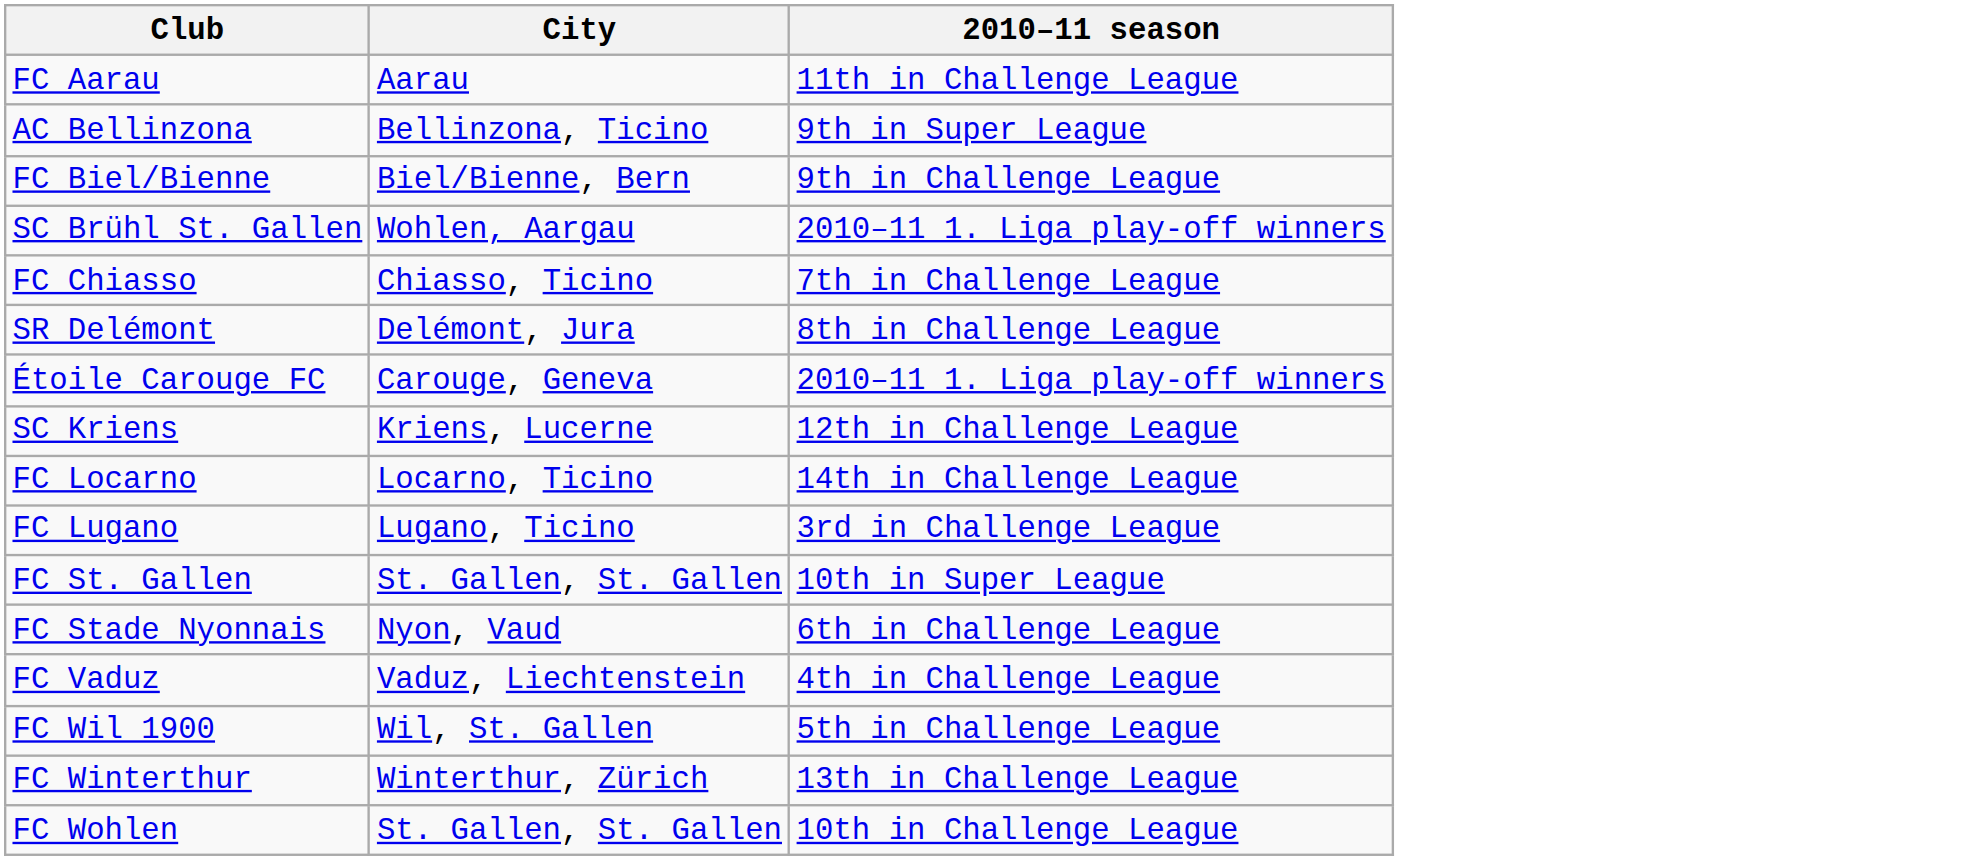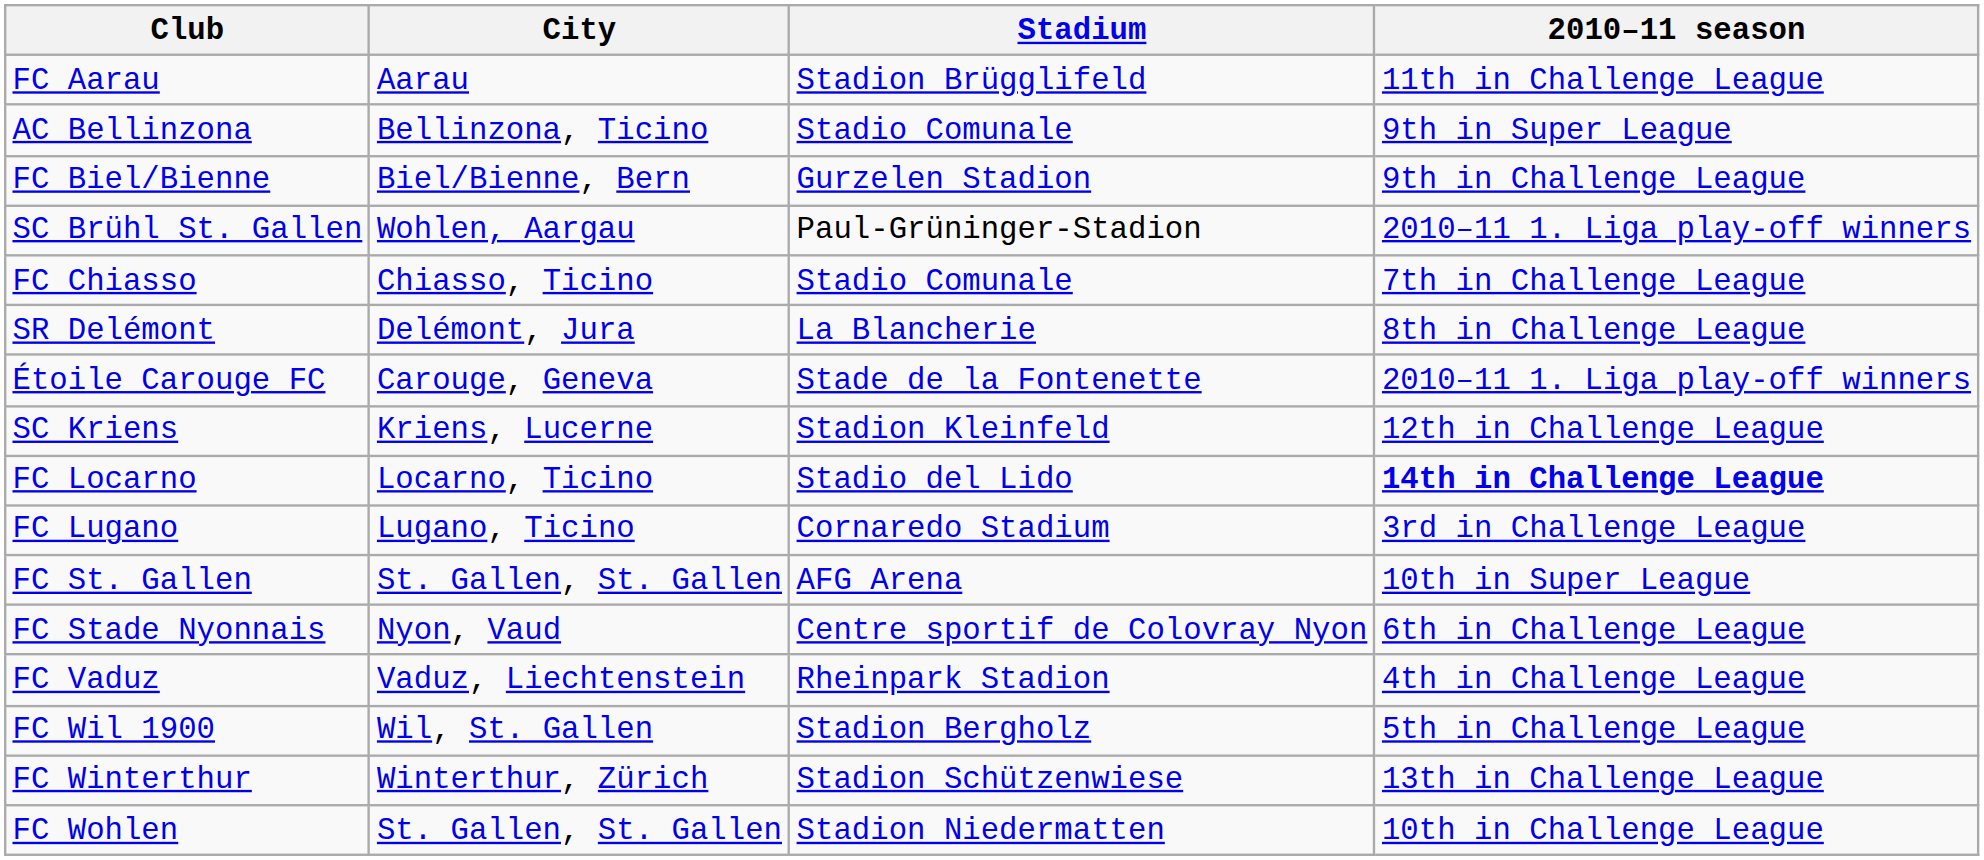+ column: Stadium | Stadion Brügglifeld | Stadio Comunale | Gurzelen Stadion | Paul-Grüninger-Stadion | Stadio Comunale | La Blancherie | Stade de la Fontenette | Stadion Kleinfeld | Stadio del Lido | Cornaredo Stadium | AFG Arena | Centre sportif de Colovray Nyon | Rheinpark Stadion | Stadion Bergholz | Stadion Schützenwiese | Stadion Niedermatten
FC Locarno | 2010–11 season: normal -> bold
